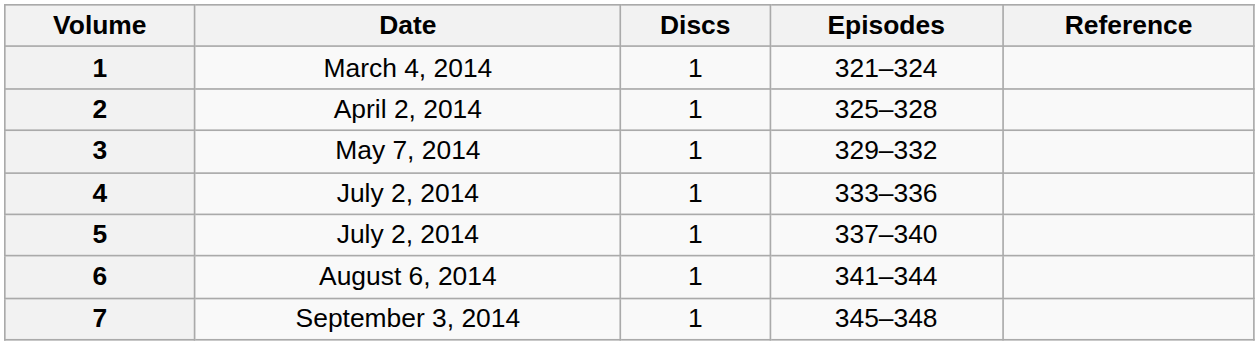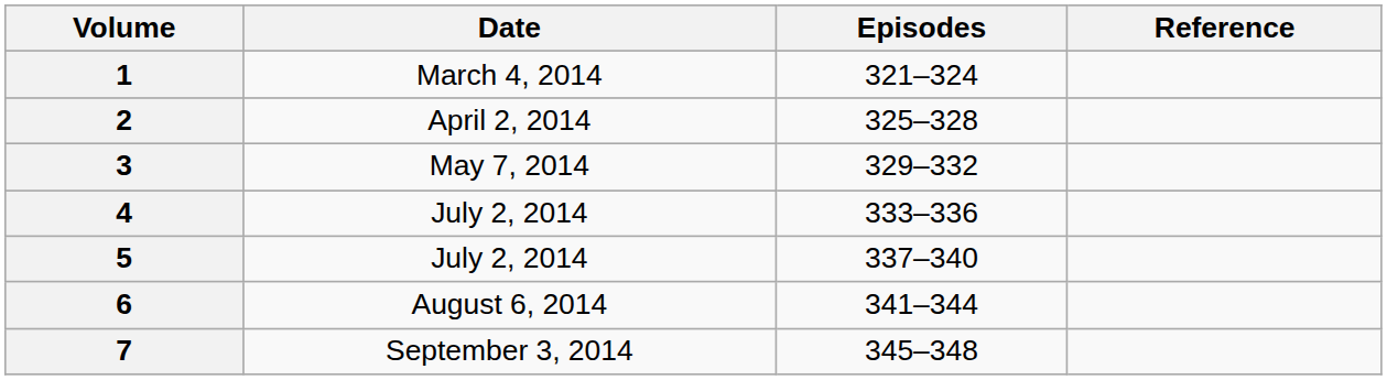- column: Discs | 1 | 1 | 1 | 1 | 1 | 1 | 1
